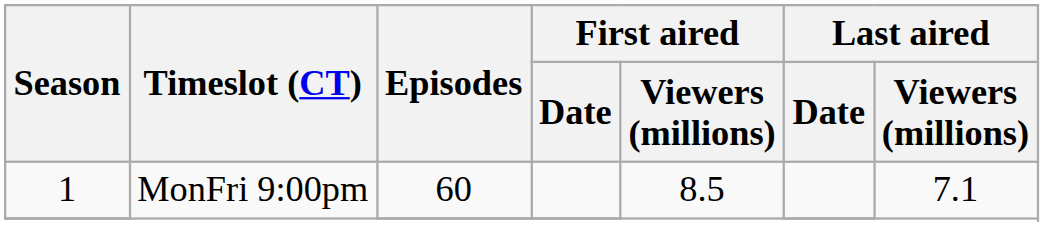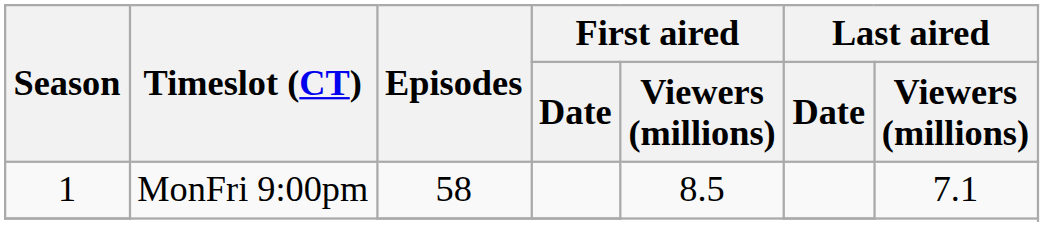1 / MonFri 9:00pm | Episodes: 60 -> 58
